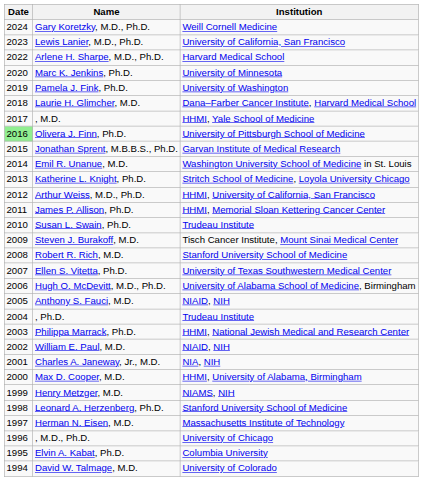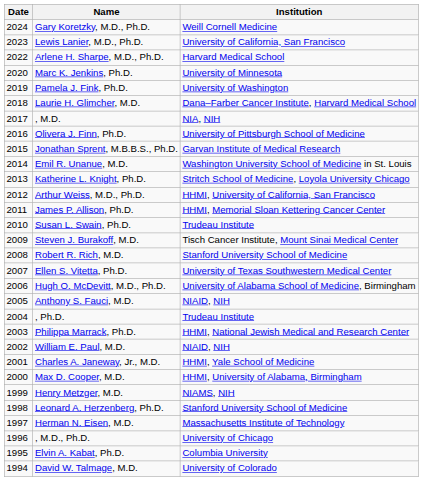, M.D. | Institution: HHMI, Yale School of Medicine -> NIA, NIH
Olivera J. Finn, Ph.D. | Date: lightgreen background -> no background
Charles A. Janeway, Jr., M.D. | Institution: NIA, NIH -> HHMI, Yale School of Medicine
